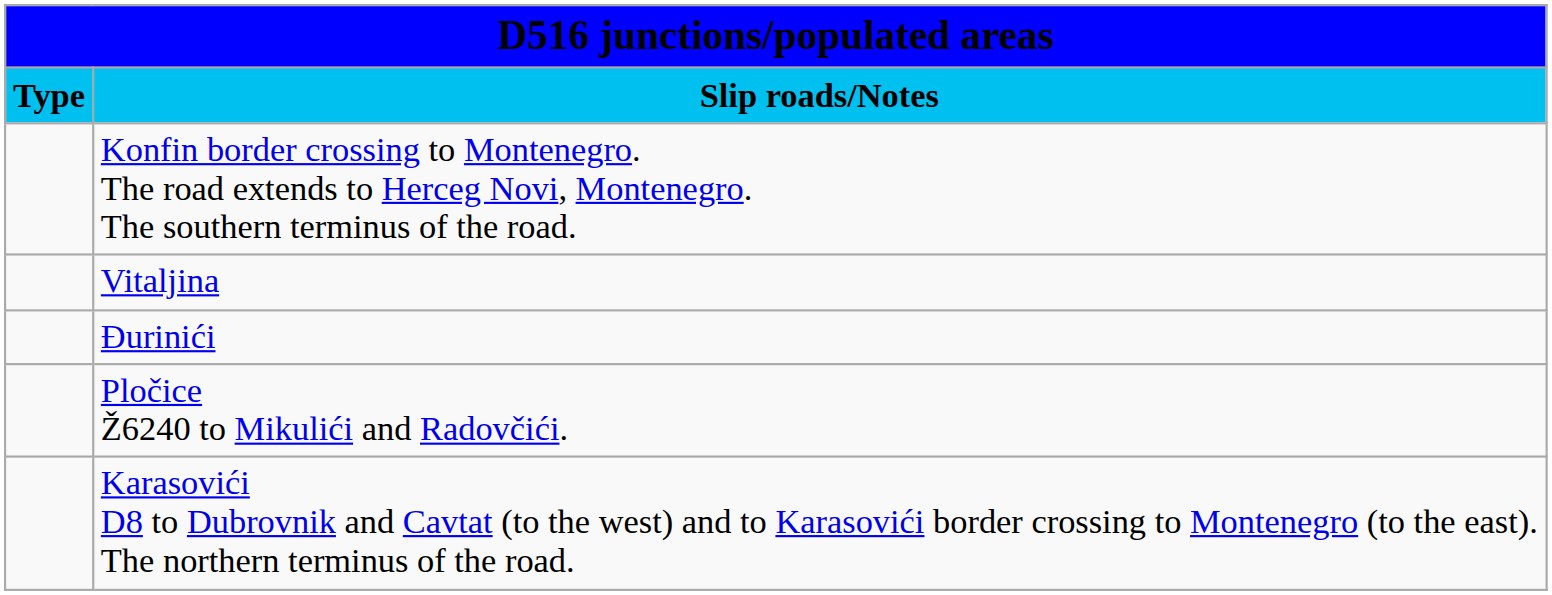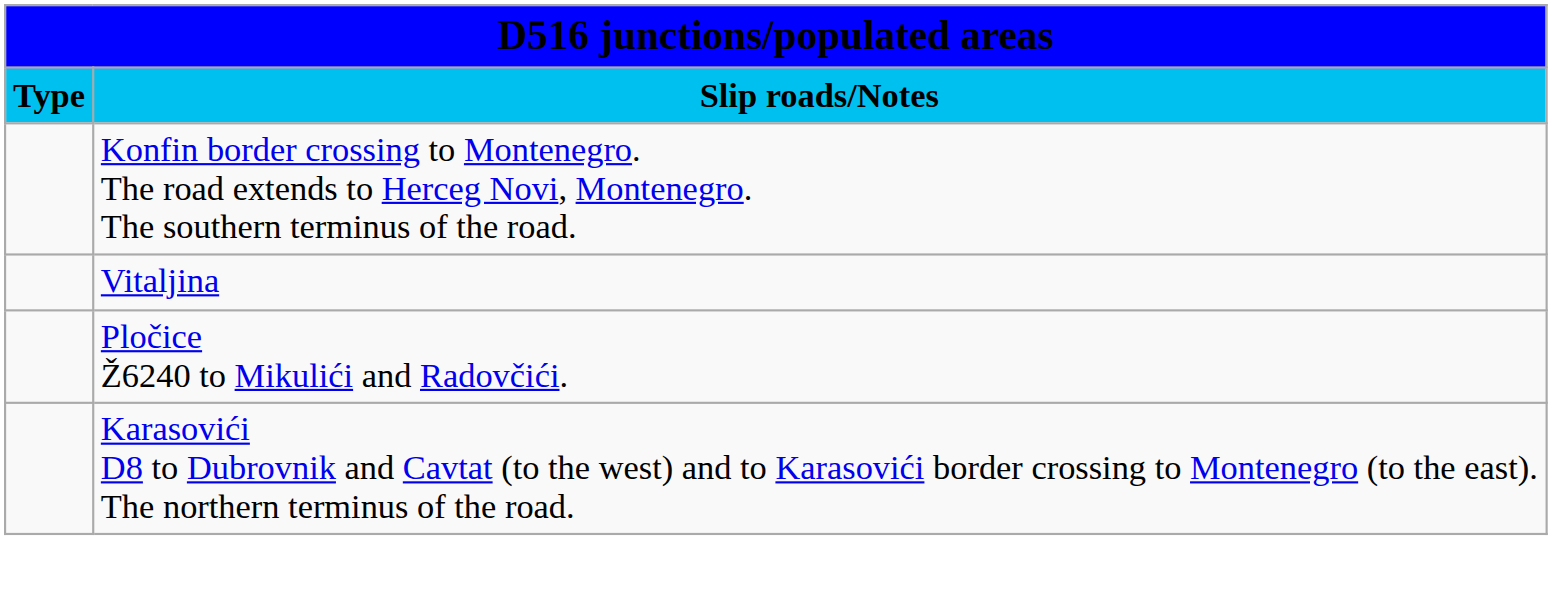- row: Đurinići
